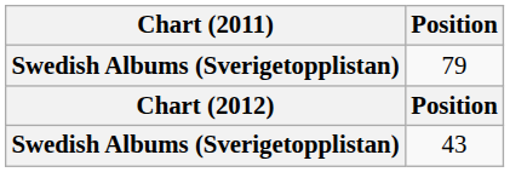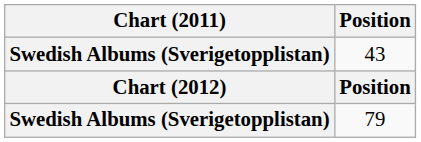rows swapped: 43 <-> 79
